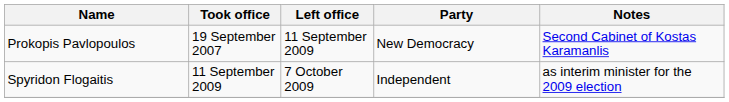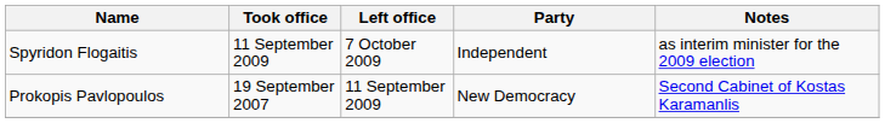rows swapped: Prokopis Pavlopoulos <-> Spyridon Flogaitis
